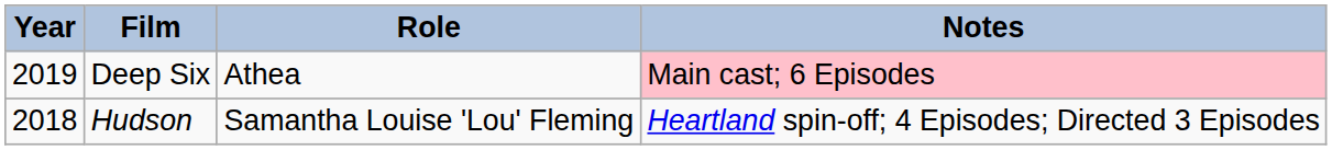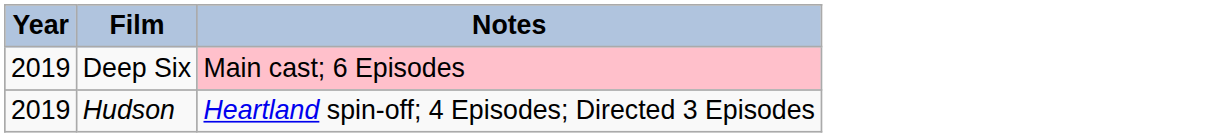- column: Role | Athea | Samantha Louise 'Lou' Fleming
Hudson | Year: 2018 -> 2019
